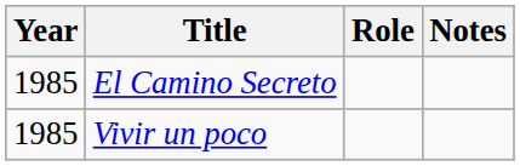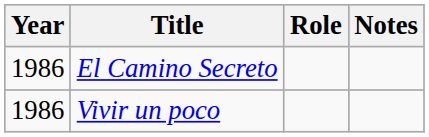El Camino Secreto | Year: 1985 -> 1986
Vivir un poco | Year: 1985 -> 1986
